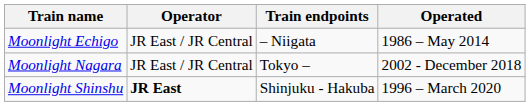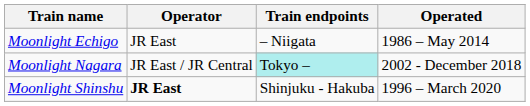Moonlight Echigo | Operator: JR East / JR Central -> JR East
Moonlight Nagara | Train endpoints: no background -> paleturquoise background
